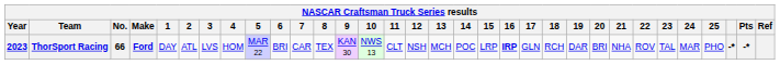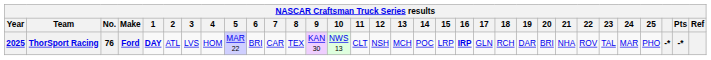ThorSport Racing | Year: 2023 -> 2025
ThorSport Racing | No.: 66 -> 76
ThorSport Racing | 1: normal -> bold
